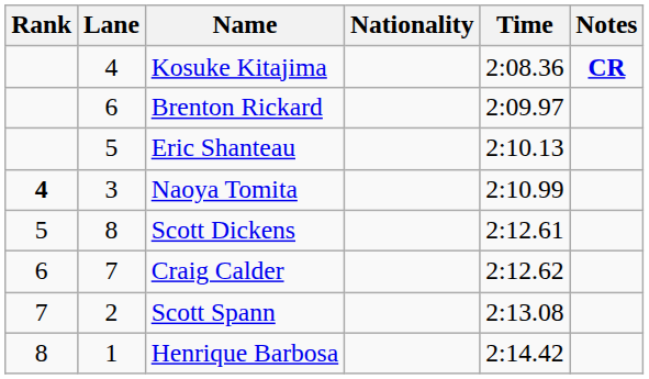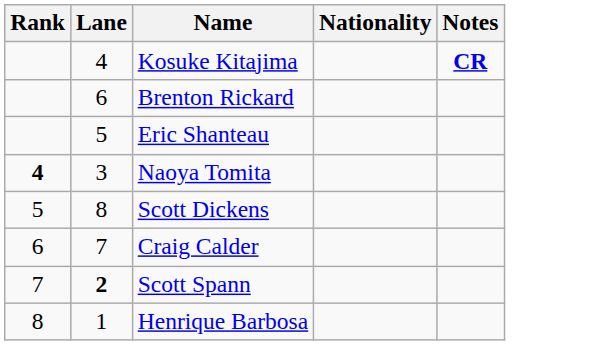- column: Time | 2:08.36 | 2:09.97 | 2:10.13 | 2:10.99 | 2:12.61 | 2:12.62 | 2:13.08 | 2:14.42
Scott Spann | Lane: normal -> bold
